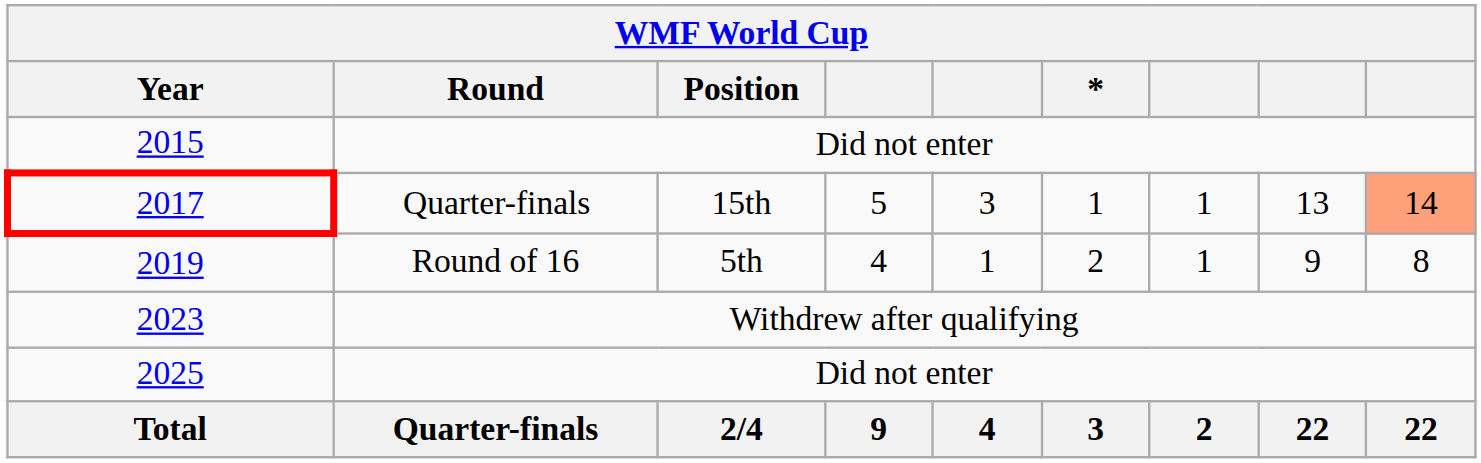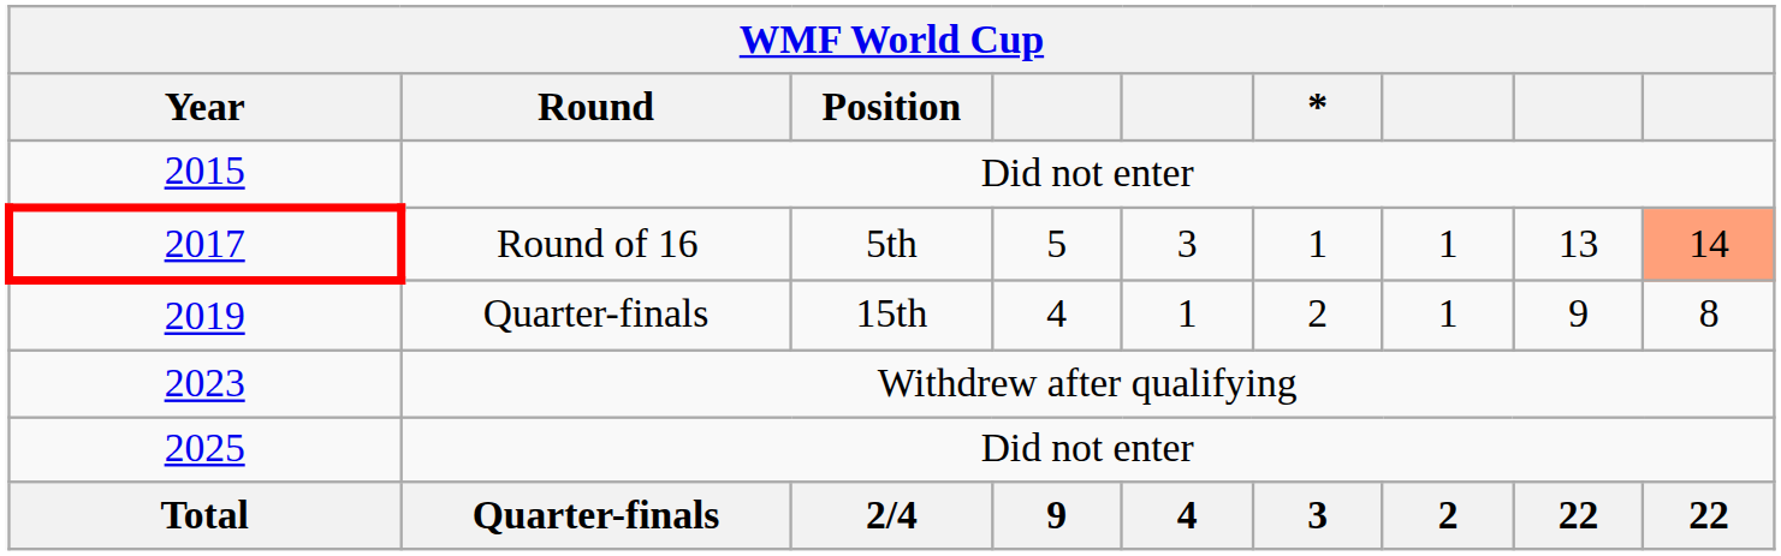2017 | Round: Quarter-finals -> Round of 16
2017 | Position: 15th -> 5th
2019 | Round: Round of 16 -> Quarter-finals
2019 | Position: 5th -> 15th
